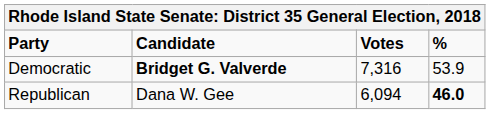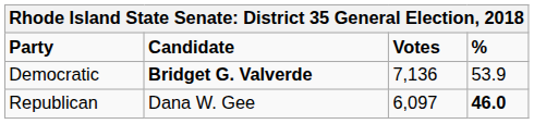Democratic | Votes: 7,316 -> 7,136
Republican | Votes: 6,094 -> 6,097
